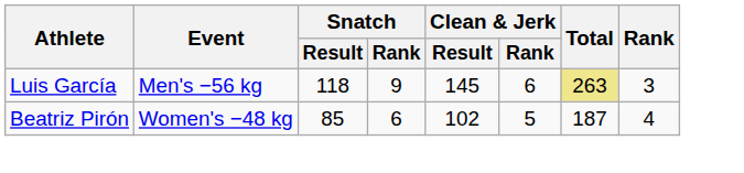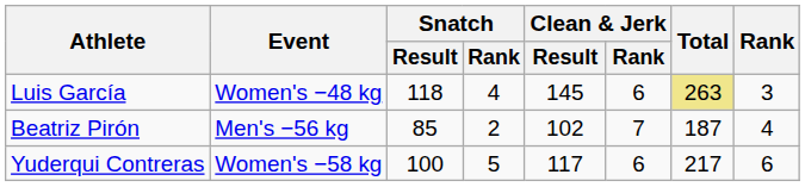Luis García | Event: Men's −56 kg -> Women's −48 kg
Luis García | Snatch / Rank: 9 -> 4
Beatriz Pirón | Event: Women's −48 kg -> Men's −56 kg
Beatriz Pirón | Snatch / Rank: 6 -> 2
Beatriz Pirón | Clean & Jerk / Rank: 5 -> 7
+ row: Yuderqui Contreras | Women's −58 kg | 100 | 5 | 117 | 6 | 217 | 6
